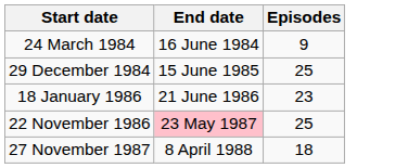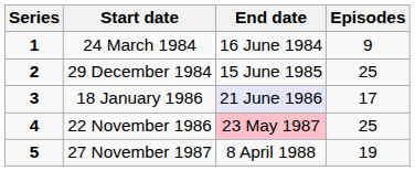+ column: Series | 1 | 2 | 3 | 4 | 5
18 January 1986 | End date: no background -> lavender background
18 January 1986 | Episodes: 23 -> 17
27 November 1987 | Episodes: 18 -> 19
